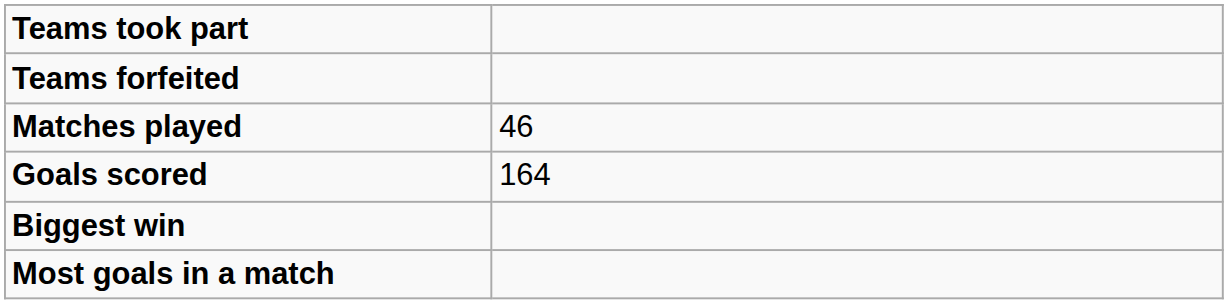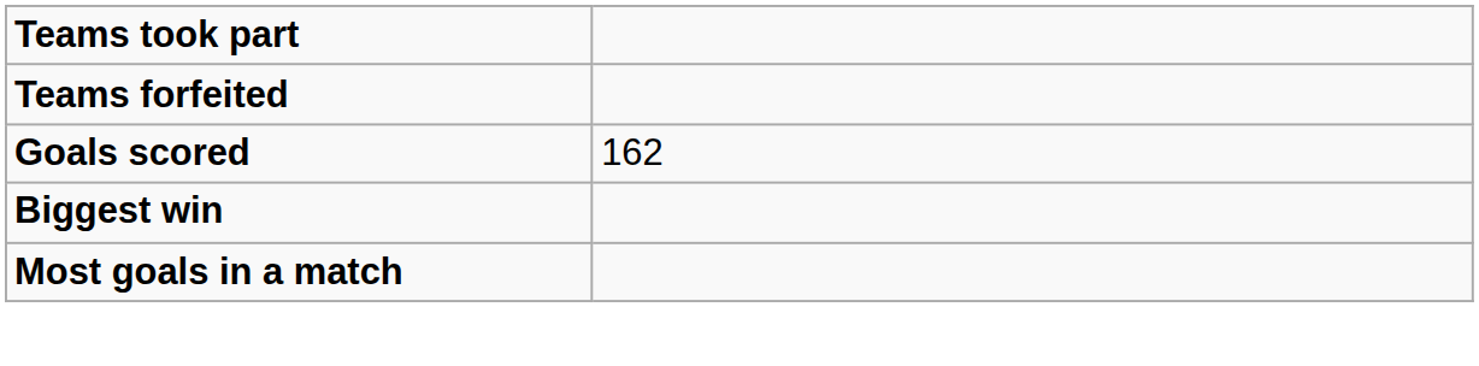- row: Matches played | 46
Goals scored | column 2: 164 -> 162
